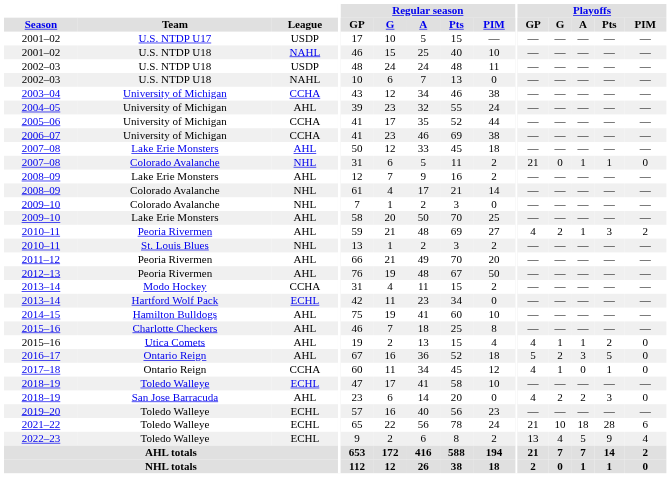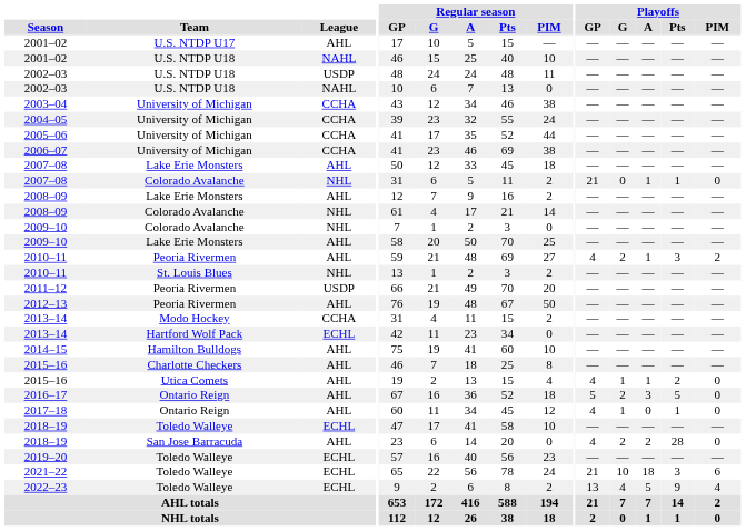2001–02 / U.S. NTDP U17 | League: USDP -> AHL
2004–05 | League: AHL -> CCHA
2011–12 | League: AHL -> USDP
2017–18 | League: CCHA -> AHL
2018–19 / San Jose Barracuda | Playoffs / Pts: 3 -> 28
2021–22 | Playoffs / Pts: 28 -> 3
